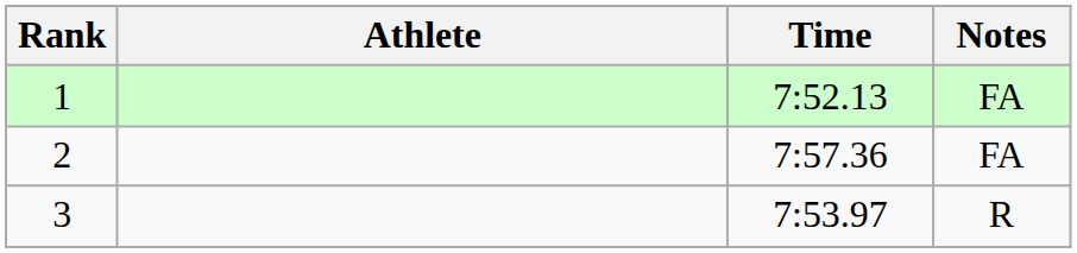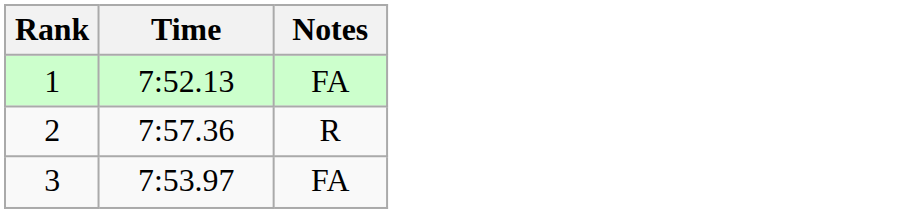- column: Athlete
2 | Notes: FA -> R
3 | Notes: R -> FA
